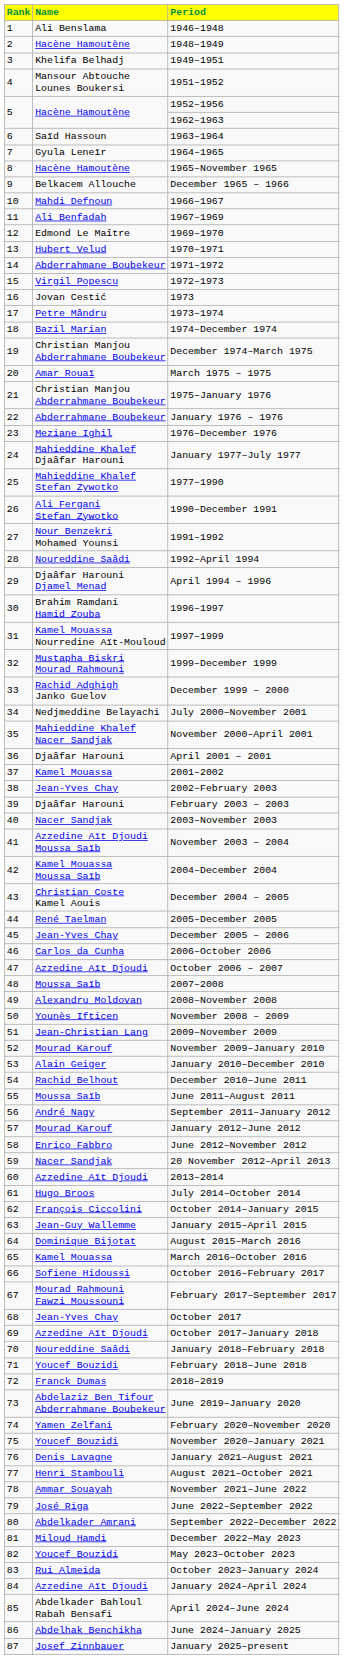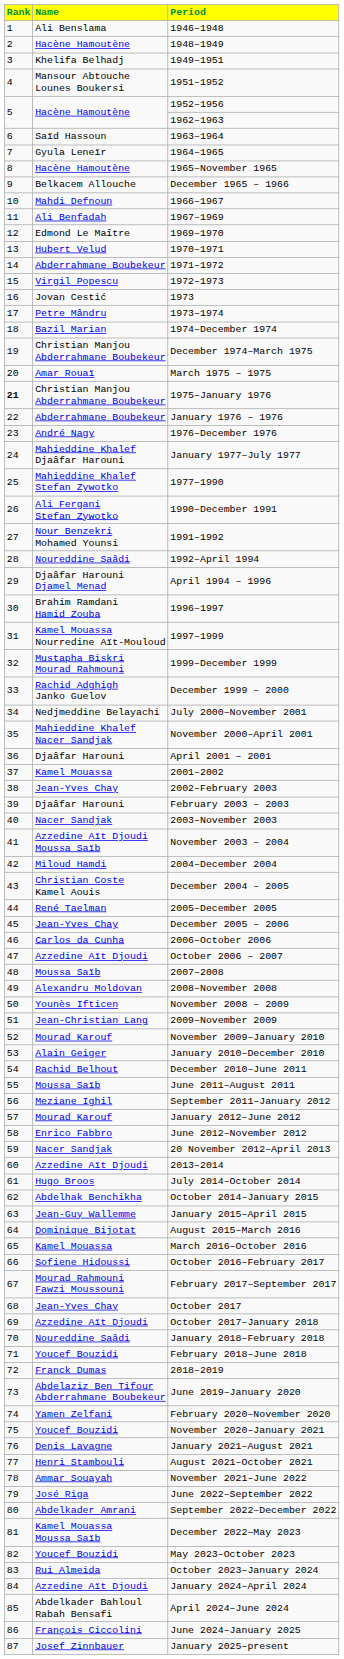1975–January 1976 | Rank: normal -> bold
1976–December 1976 | Name: Meziane Ighil -> André Nagy
2004–December 2004 | Name: Kamel Mouassa Moussa Saïb -> Miloud Hamdi
September 2011–January 2012 | Name: André Nagy -> Meziane Ighil
October 2014–January 2015 | Name: François Ciccolini -> Abdelhak Benchikha
December 2022–May 2023 | Name: Miloud Hamdi -> Kamel Mouassa Moussa Saïb
June 2024–January 2025 | Name: Abdelhak Benchikha -> François Ciccolini
